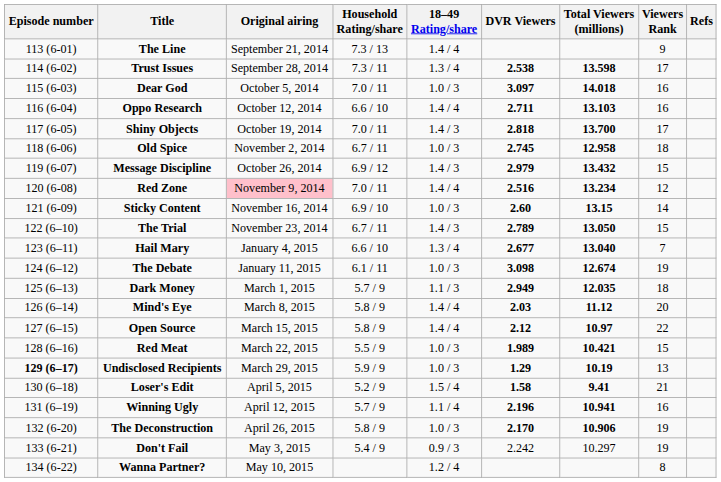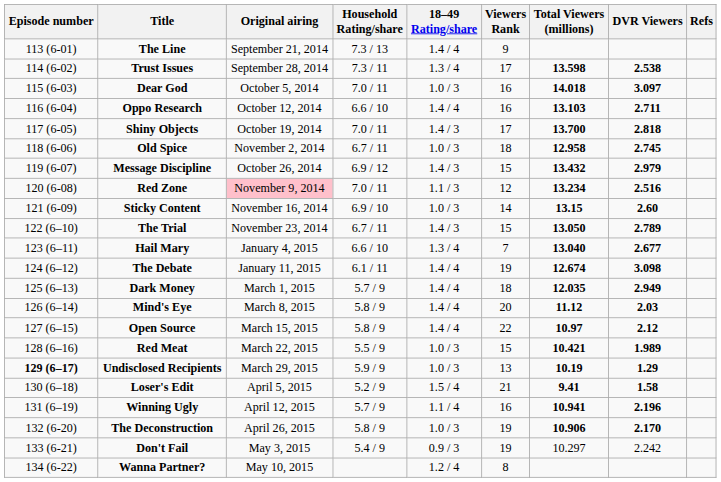columns swapped: DVR Viewers <-> Viewers Rank
Red Zone | 18–49 Rating/share: 1.4 / 4 -> 1.1 / 3
The Debate | 18–49 Rating/share: 1.0 / 3 -> 1.4 / 4
Dark Money | 18–49 Rating/share: 1.1 / 3 -> 1.4 / 4
